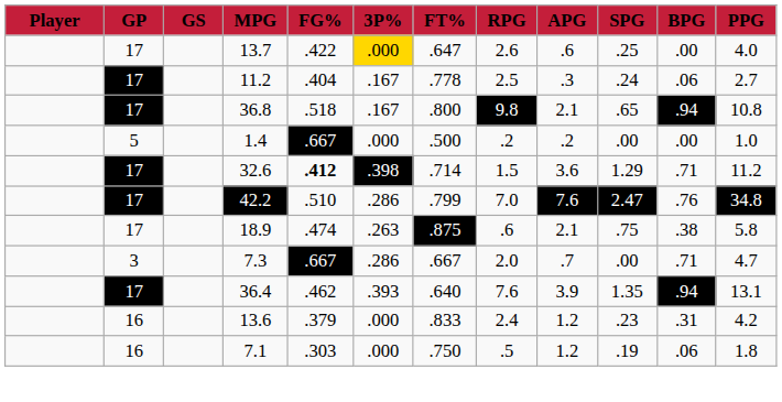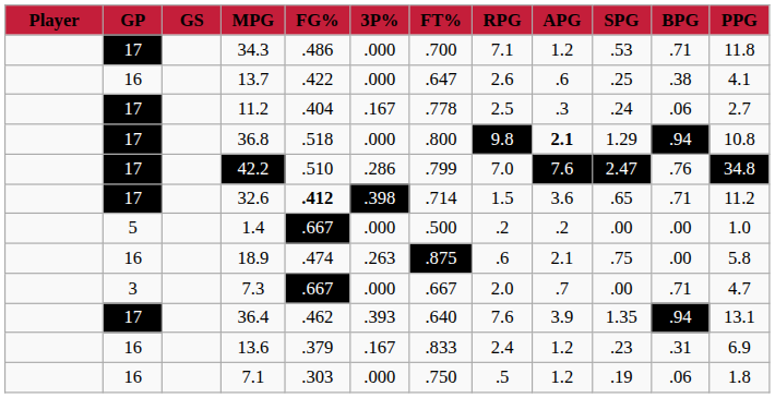+ row: 17 | 34.3 | .486 | .000 | .700 | 7.1 | 1.2 | .53 | .71 | 11.8
13.7 | GP: 17 -> 16
13.7 | 3P%: gold background -> no background
13.7 | BPG: .00 -> .38
13.7 | PPG: 4.0 -> 4.1
36.8 | 3P%: .167 -> .000
36.8 | APG: normal -> bold
36.8 | SPG: .65 -> 1.29
rows swapped: 1.4 <-> 42.2
32.6 | SPG: 1.29 -> .65
18.9 | GP: 17 -> 16
18.9 | BPG: .38 -> .00
7.3 | 3P%: .286 -> .000
13.6 | 3P%: .000 -> .167
13.6 | PPG: 4.2 -> 6.9
